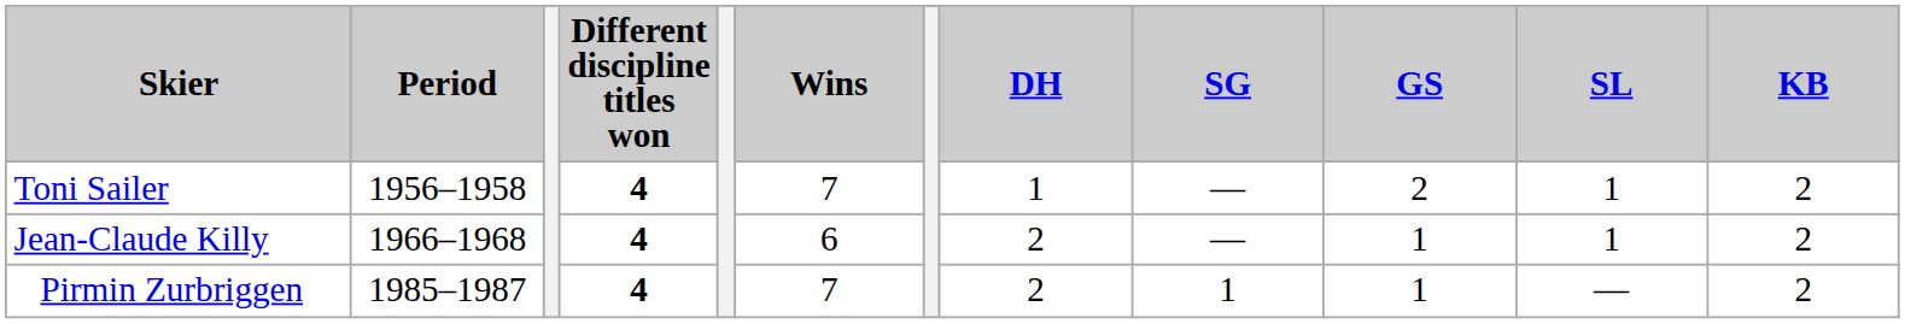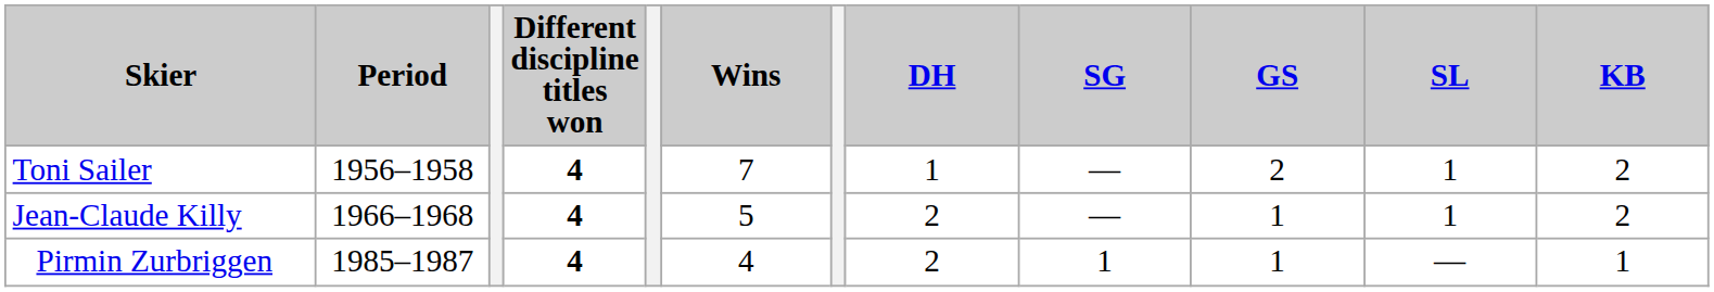Jean-Claude Killy | Wins: 6 -> 5
Pirmin Zurbriggen | Wins: 7 -> 4
Pirmin Zurbriggen | KB: 2 -> 1
